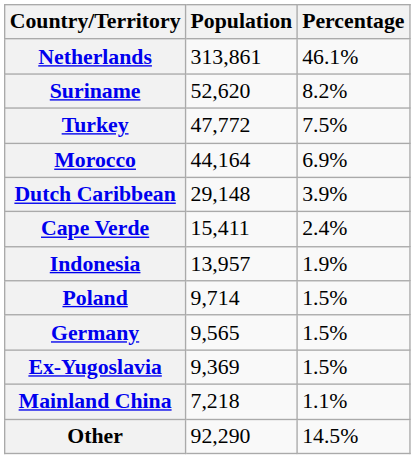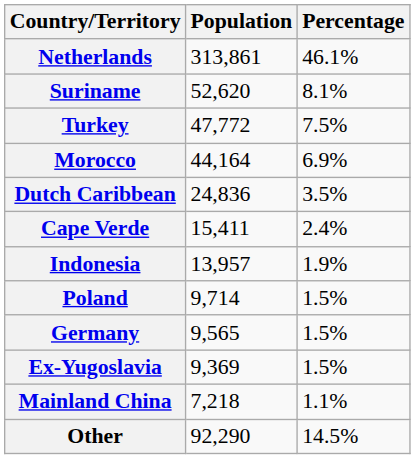Suriname | Percentage: 8.2% -> 8.1%
Dutch Caribbean | Population: 29,148 -> 24,836
Dutch Caribbean | Percentage: 3.9% -> 3.5%
